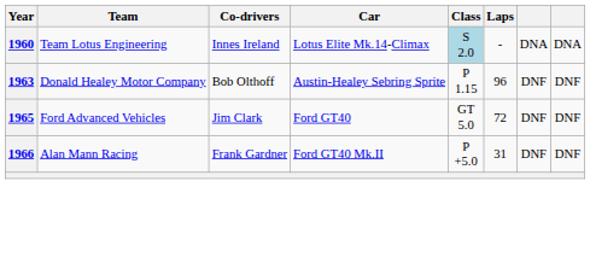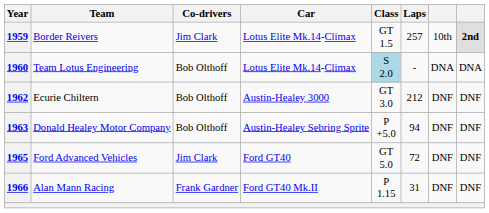+ row: 1959 | Border Reivers | Jim Clark | Lotus Elite Mk.14-Climax | GT 1.5 | 257 | 10th | 2nd
1960 | Co-drivers: Innes Ireland -> Bob Olthoff
+ row: 1962 | Ecurie Chiltern | Bob Olthoff | Austin-Healey 3000 | GT 3.0 | 212 | DNF | DNF
1963 | Class: P 1.15 -> P +5.0
1963 | Laps: 96 -> 94
1966 | Class: P +5.0 -> P 1.15
